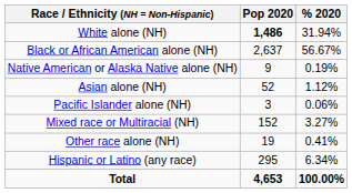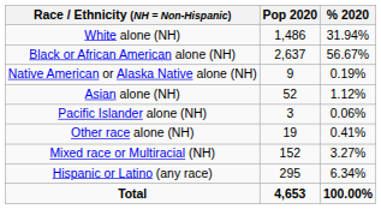White alone (NH) | Pop 2020: bold -> normal
rows swapped: Other race alone (NH) <-> Mixed race or Multiracial (NH)
